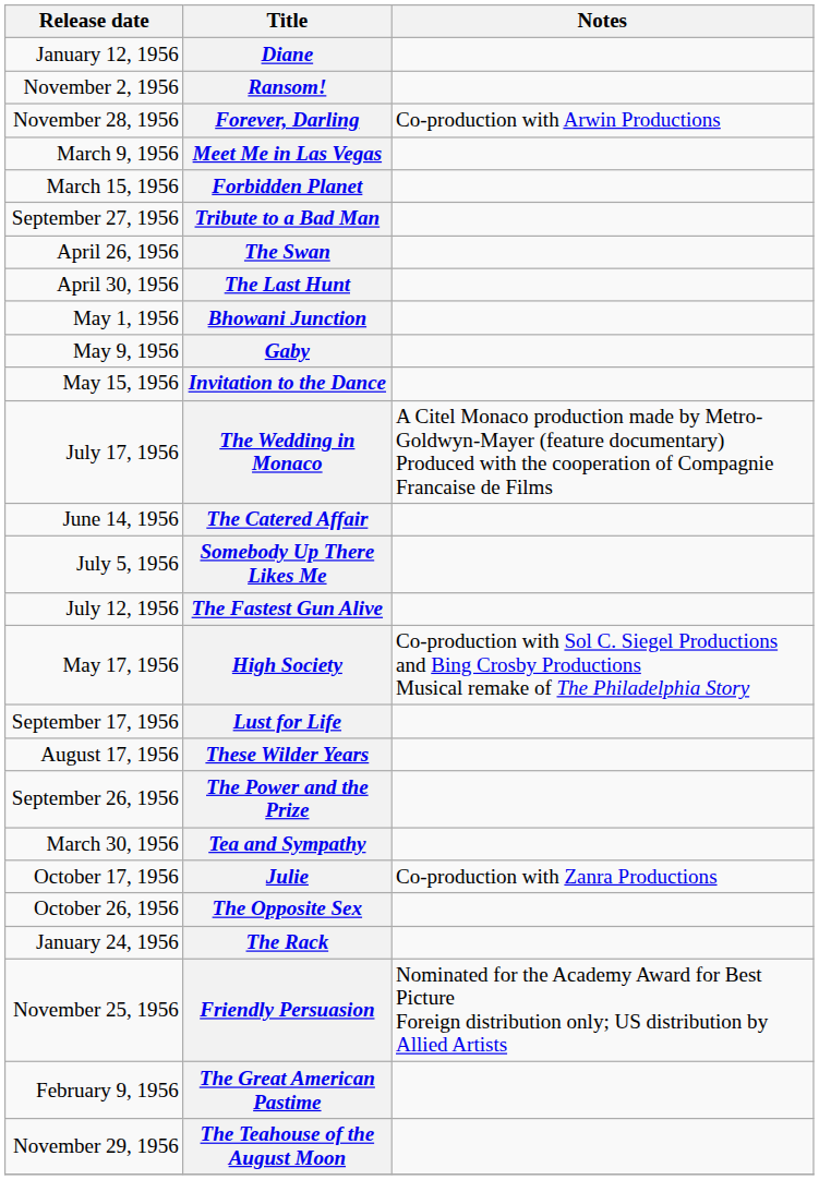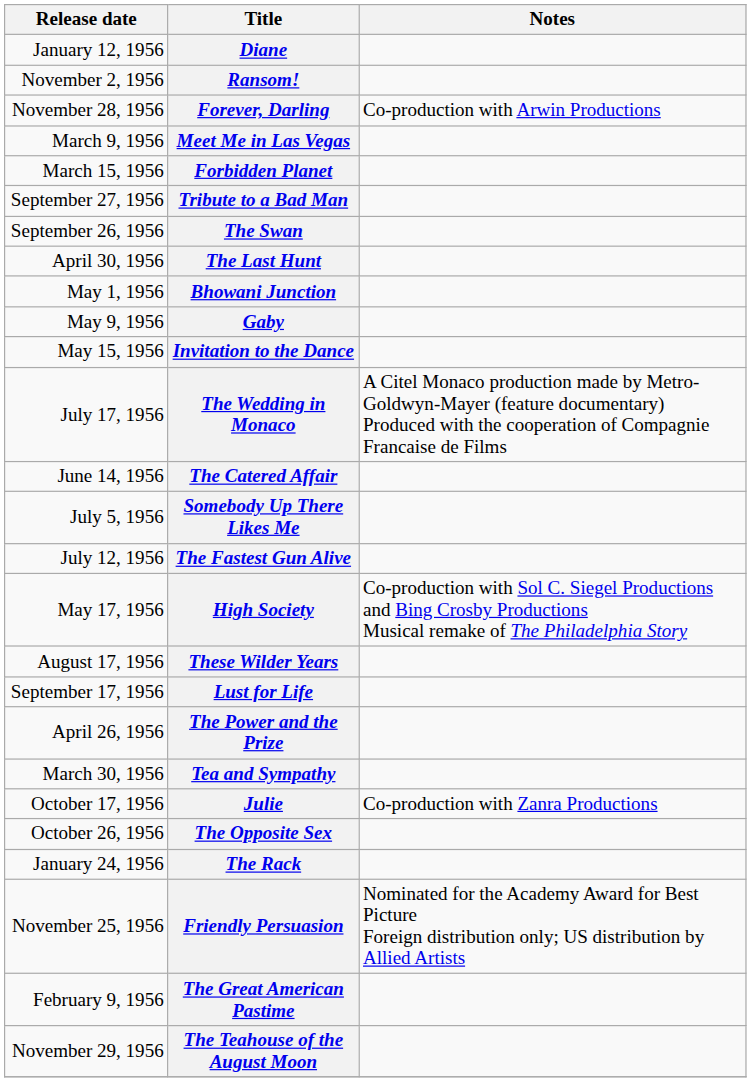The Swan | Release date: April 26, 1956 -> September 26, 1956
rows swapped: These Wilder Years <-> Lust for Life
The Power and the Prize | Release date: September 26, 1956 -> April 26, 1956
